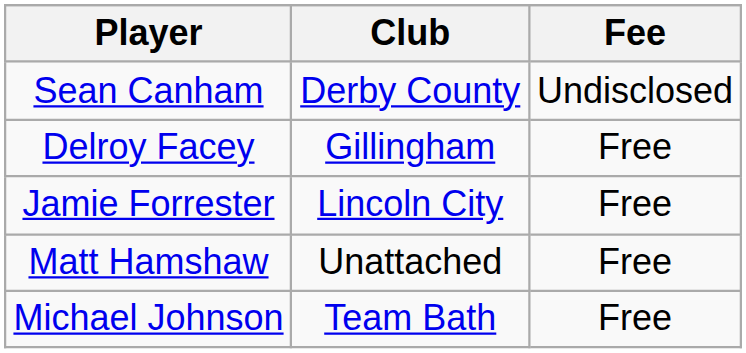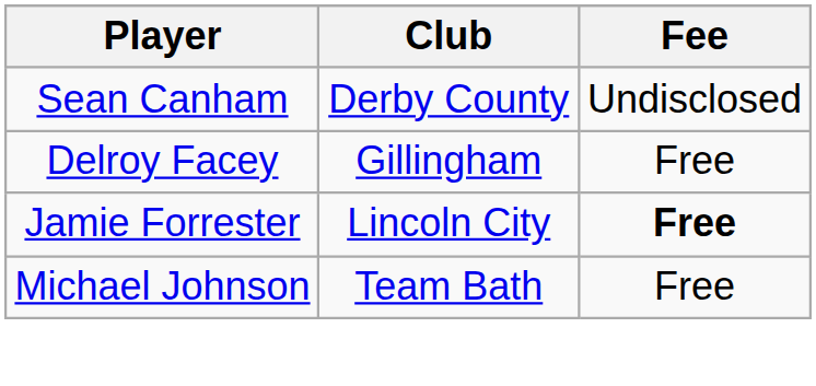Jamie Forrester | Fee: normal -> bold
- row: Matt Hamshaw | Unattached | Free
